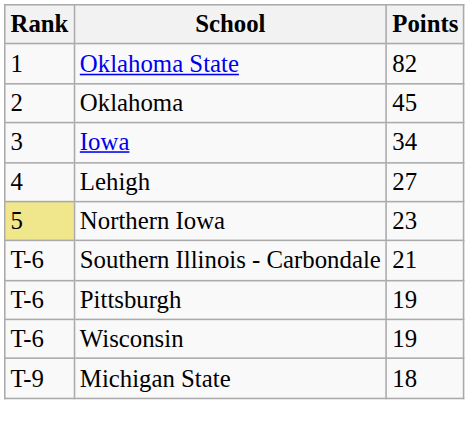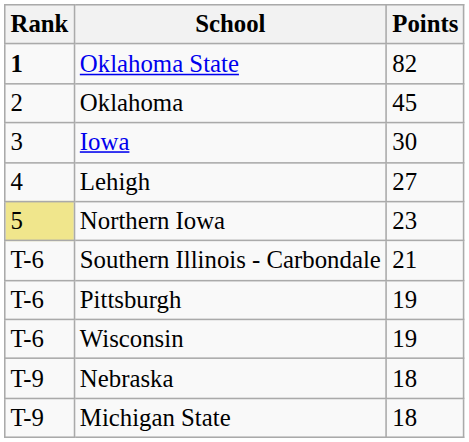Oklahoma State | Rank: normal -> bold
Iowa | Points: 34 -> 30
+ row: T-9 | Nebraska | 18
